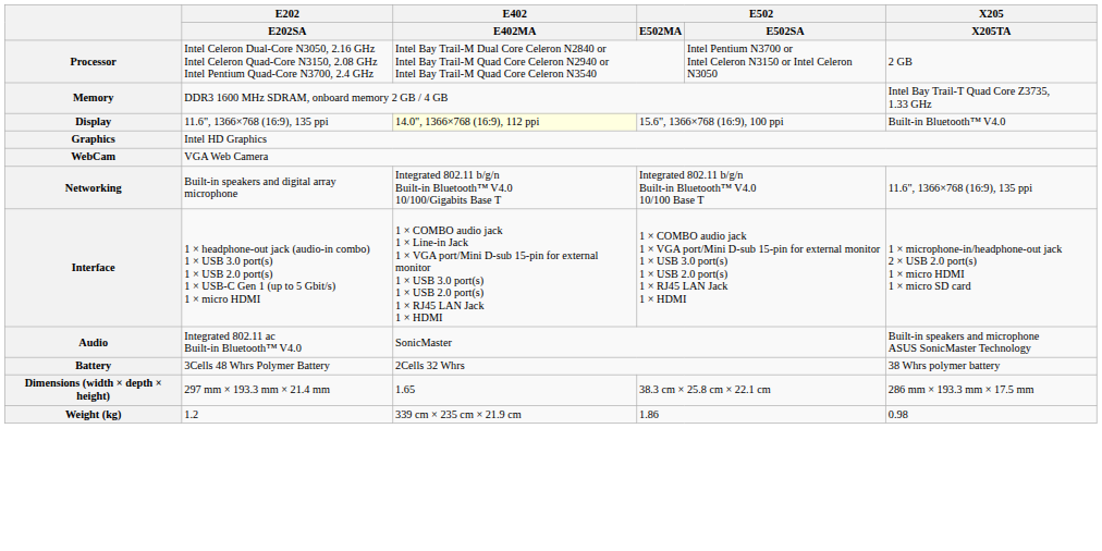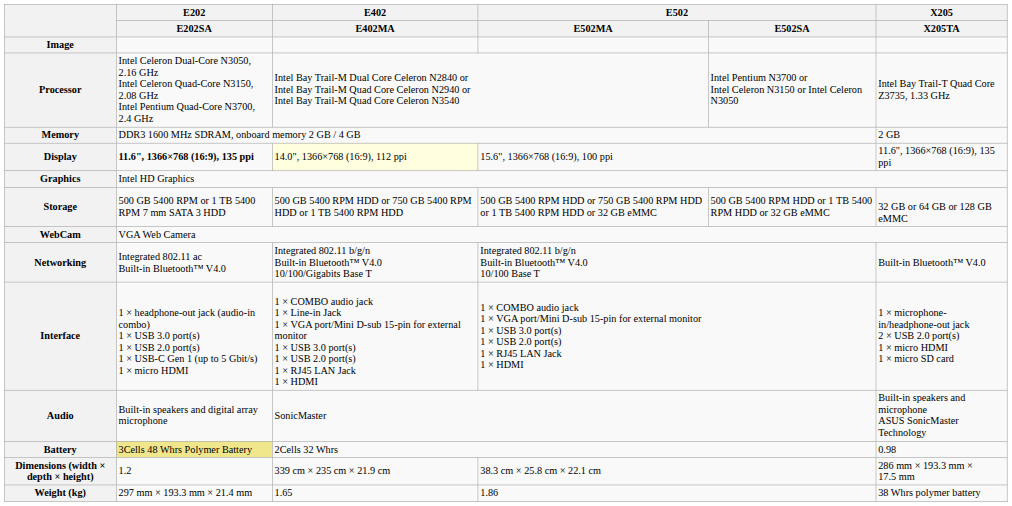+ row: Image
Processor | X205 / X205TA: 2 GB -> Intel Bay Trail-T Quad Core Z3735, 1.33 GHz
Memory | X205 / X205TA: Intel Bay Trail-T Quad Core Z3735, 1.33 GHz -> 2 GB
Display | E202 / E202SA: normal -> bold
Display | X205 / X205TA: Built-in Bluetooth™ V4.0 -> 11.6", 1366×768 (16:9), 135 ppi
+ row: Storage | 500 GB 5400 RPM or 1 TB 5400 RPM 7 mm SATA 3 HDD | 500 GB 5400 RPM HDD or 750 GB 5400 RPM HDD or 1 TB 5400 RPM HDD | 500 GB 5400 RPM HDD or 750 GB 5400 RPM HDD or 1 TB 5400 RPM HDD or 32 GB eMMC | 500 GB 5400 RPM HDD or 1 TB 5400 RPM HDD or 32 GB eMMC | 32 GB or 64 GB or 128 GB eMMC
Networking | E202 / E202SA: Built-in speakers and digital array microphone -> Integrated 802.11 ac Built-in Bluetooth™ V4.0
Networking | X205 / X205TA: 11.6", 1366×768 (16:9), 135 ppi -> Built-in Bluetooth™ V4.0
Audio | E202 / E202SA: Integrated 802.11 ac Built-in Bluetooth™ V4.0 -> Built-in speakers and digital array microphone
Battery | E202 / E202SA: no background -> khaki background
Battery | X205 / X205TA: 38 Whrs polymer battery -> 0.98
Dimensions (width × depth × height) | E202 / E202SA: 297 mm × 193.3 mm × 21.4 mm -> 1.2
Dimensions (width × depth × height) | E402 / E402MA: 1.65 -> 339 cm × 235 cm × 21.9 cm
Weight (kg) | E202 / E202SA: 1.2 -> 297 mm × 193.3 mm × 21.4 mm
Weight (kg) | E402 / E402MA: 339 cm × 235 cm × 21.9 cm -> 1.65
Weight (kg) | X205 / X205TA: 0.98 -> 38 Whrs polymer battery
